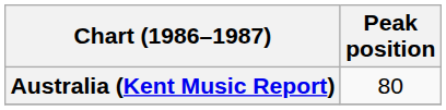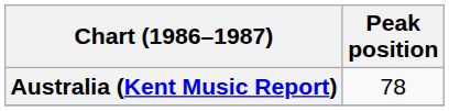Australia (Kent Music Report) | Peak position: 80 -> 78
